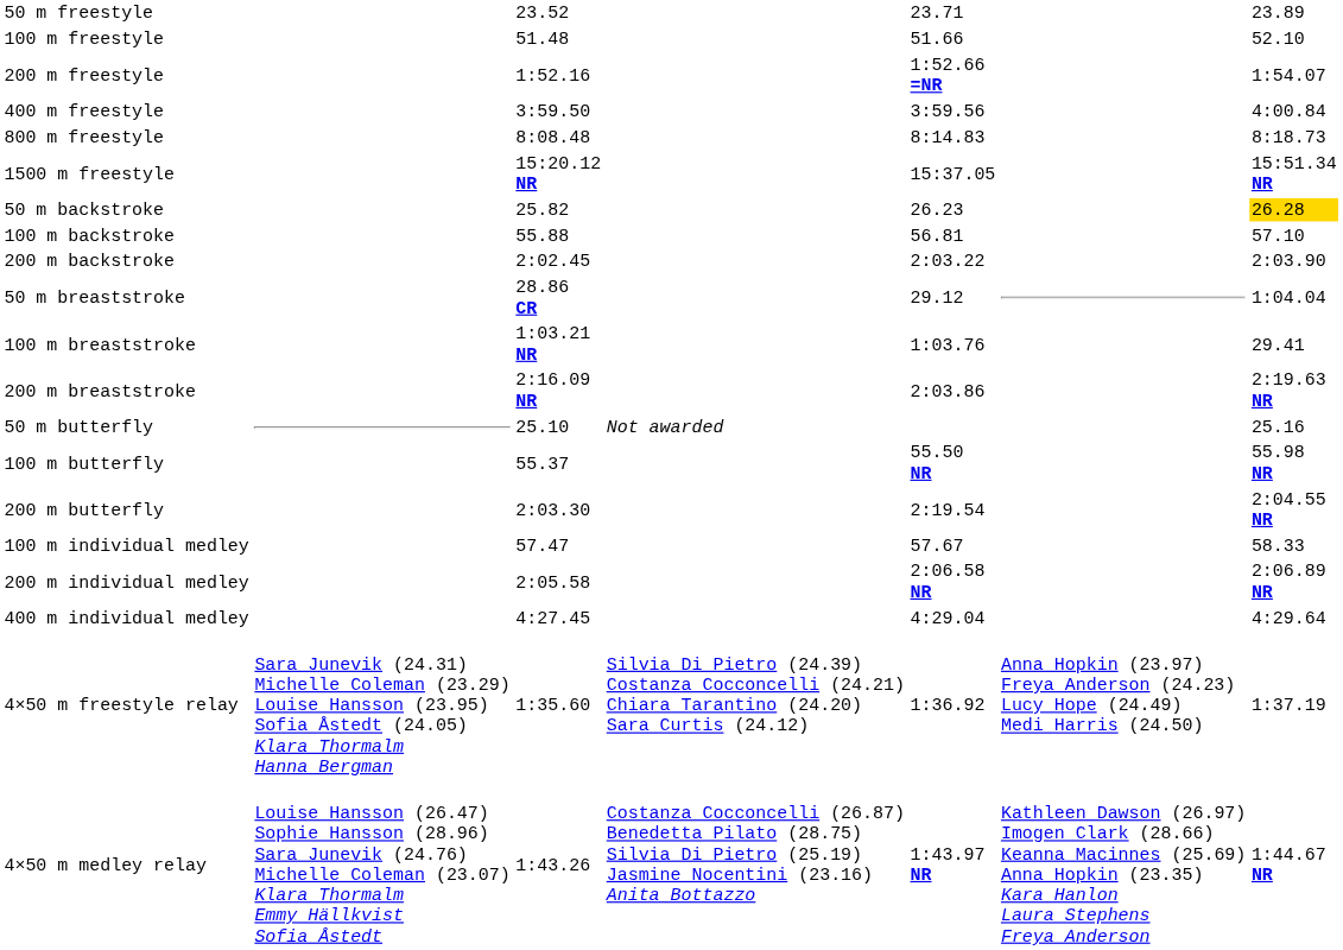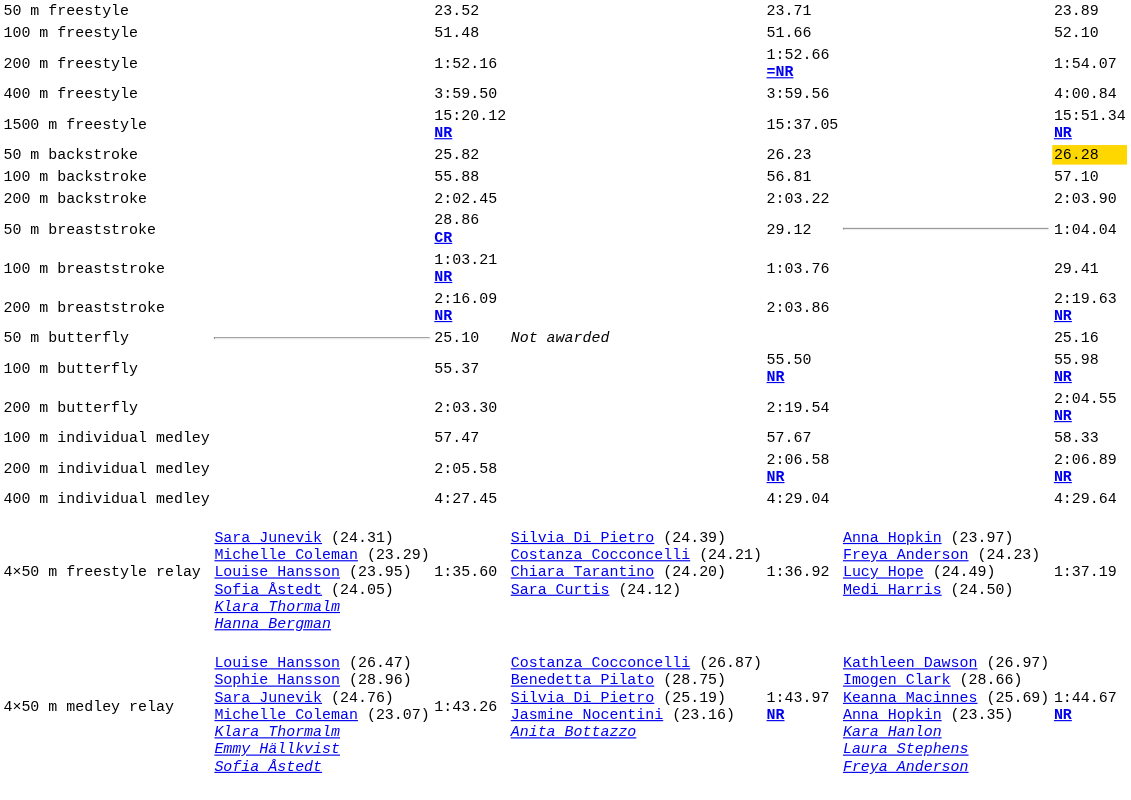- row: 800 m freestyle | 8:08.48 | 8:14.83 | 8:18.73
